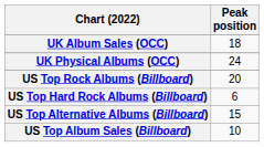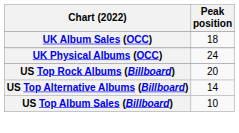- row: US Top Hard Rock Albums (Billboard) | 6
US Top Alternative Albums (Billboard) | Peak position: 15 -> 14
